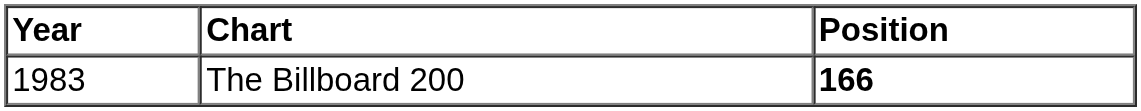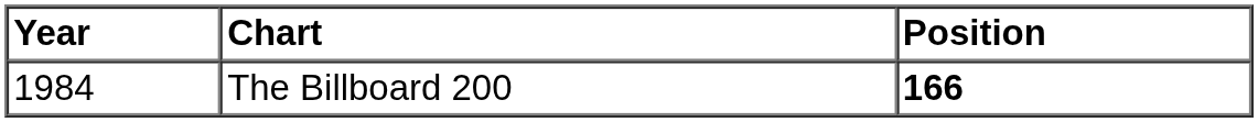The Billboard 200 | Year: 1983 -> 1984
